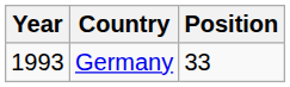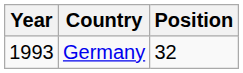Germany | Position: 33 -> 32
